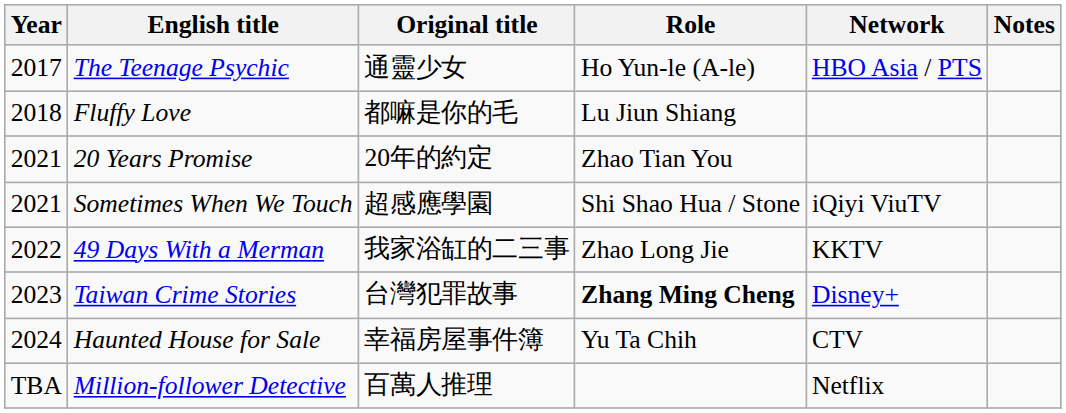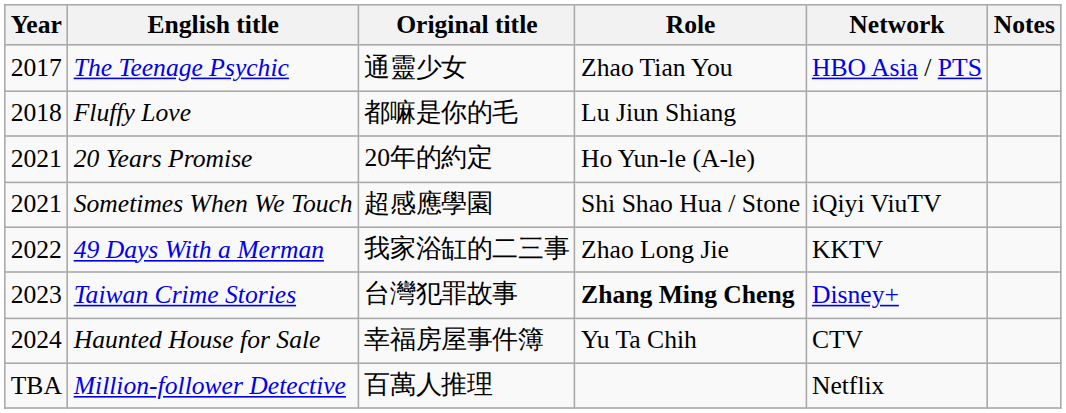The Teenage Psychic | Role: Ho Yun-le (A-le) -> Zhao Tian You
20 Years Promise | Role: Zhao Tian You -> Ho Yun-le (A-le)
